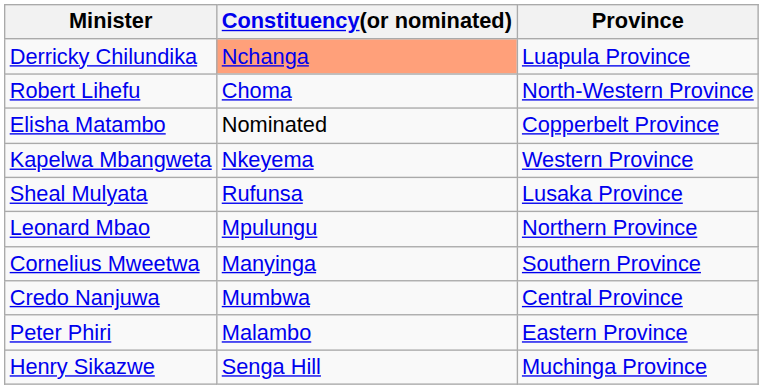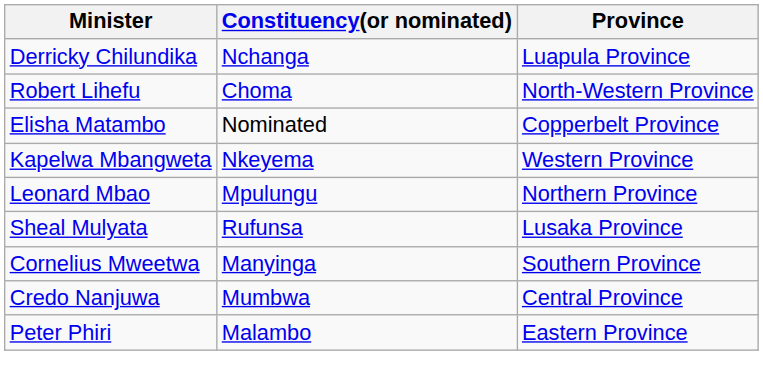Derricky Chilundika | Constituency(or nominated): lightsalmon background -> no background
rows swapped: Leonard Mbao <-> Sheal Mulyata
- row: Henry Sikazwe | Senga Hill | Muchinga Province
